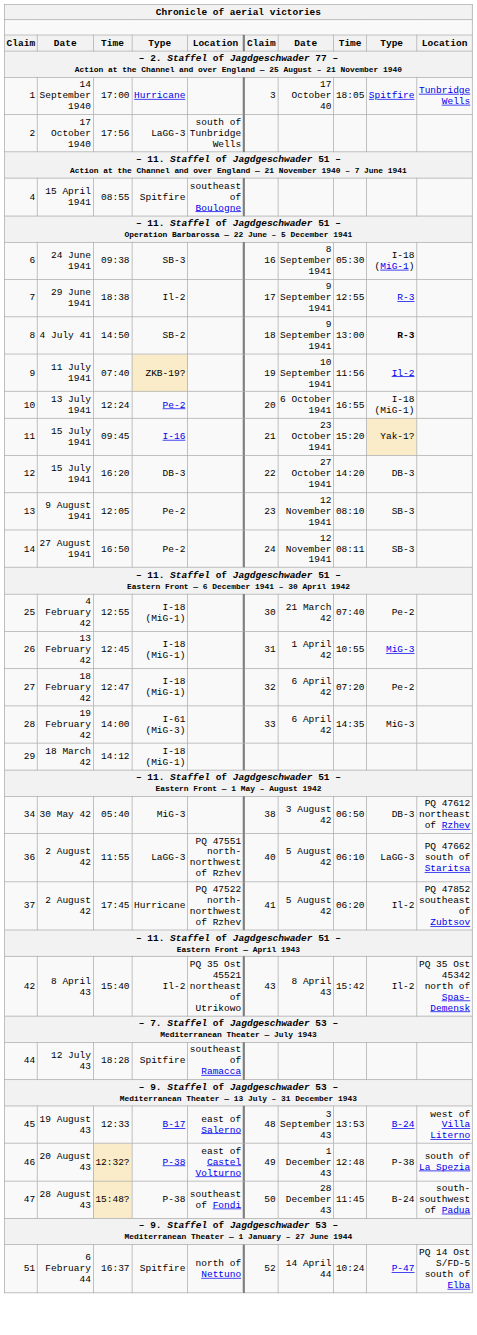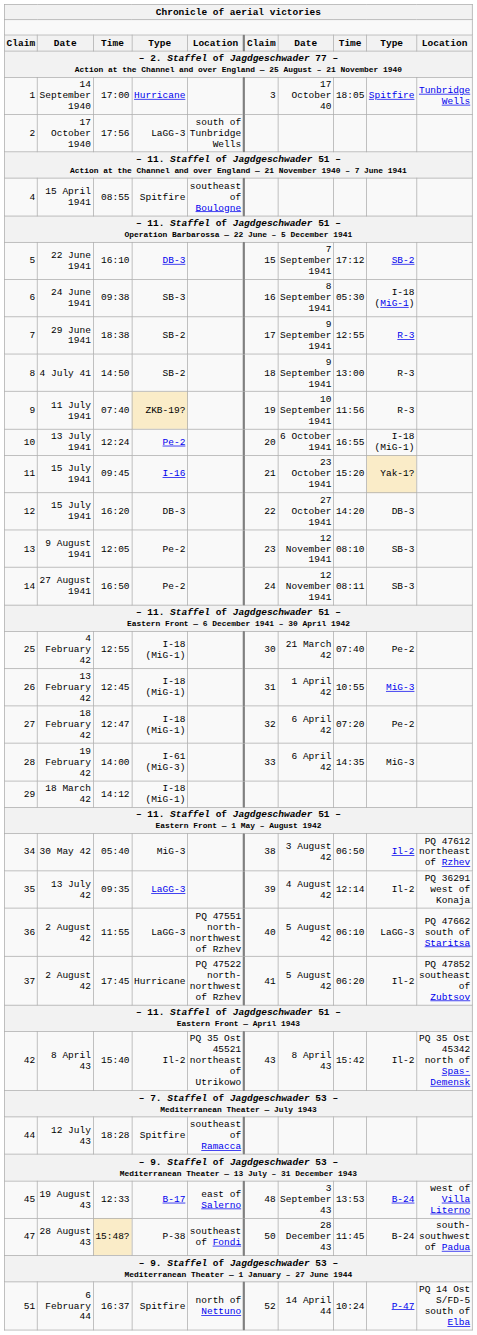+ row: 5 | 22 June 1941 | 16:10 | DB-3 | 15 | 7 September 1941 | 17:12 | SB-2
29 June 1941 | column 4: Il-2 -> SB-2
4 July 41 | column 9: bold -> normal
11 July 1941 | column 9: Il-2 -> R-3
30 May 42 | column 9: DB-3 -> Il-2
+ row: 35 | 13 July 42 | 09:35 | LaGG-3 | 39 | 4 August 42 | 12:14 | Il-2 | PQ 36291 west of Konaja
- row: 46 | 20 August 43 | 12:32? | P-38 | east of Castel Volturno | 49 | 1 December 43 | 12:48 | P-38 | south of La Spezia
